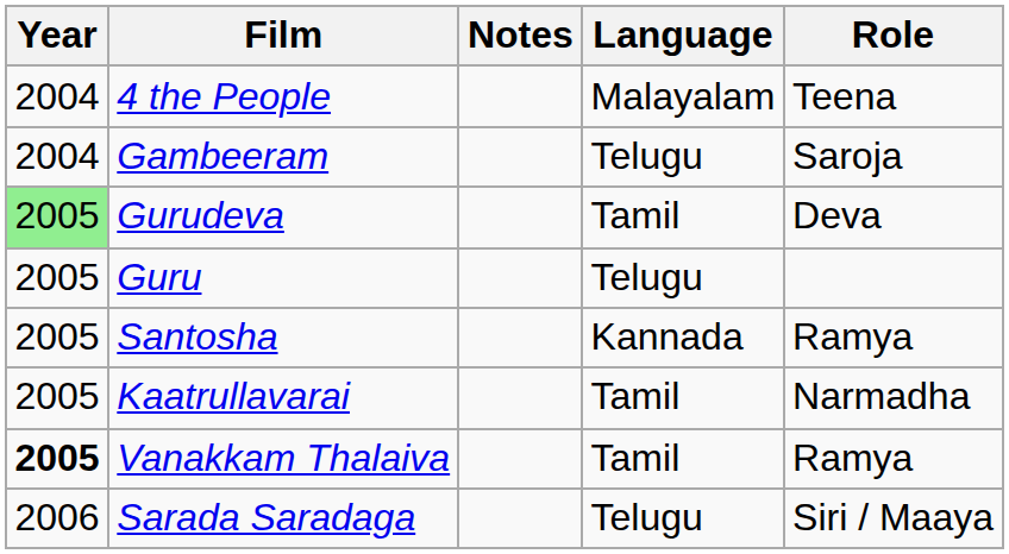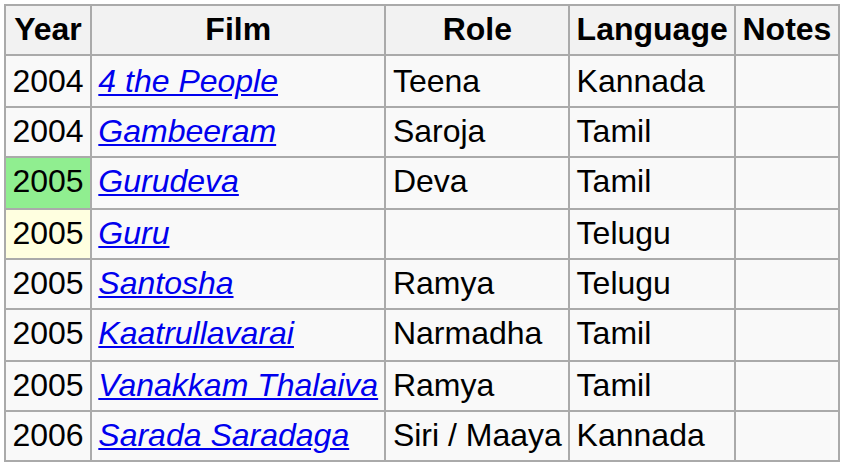columns swapped: Role <-> Notes
4 the People | Language: Malayalam -> Kannada
Gambeeram | Language: Telugu -> Tamil
Guru | Year: no background -> lightyellow background
Santosha | Language: Kannada -> Telugu
Vanakkam Thalaiva | Year: bold -> normal
Sarada Saradaga | Language: Telugu -> Kannada
